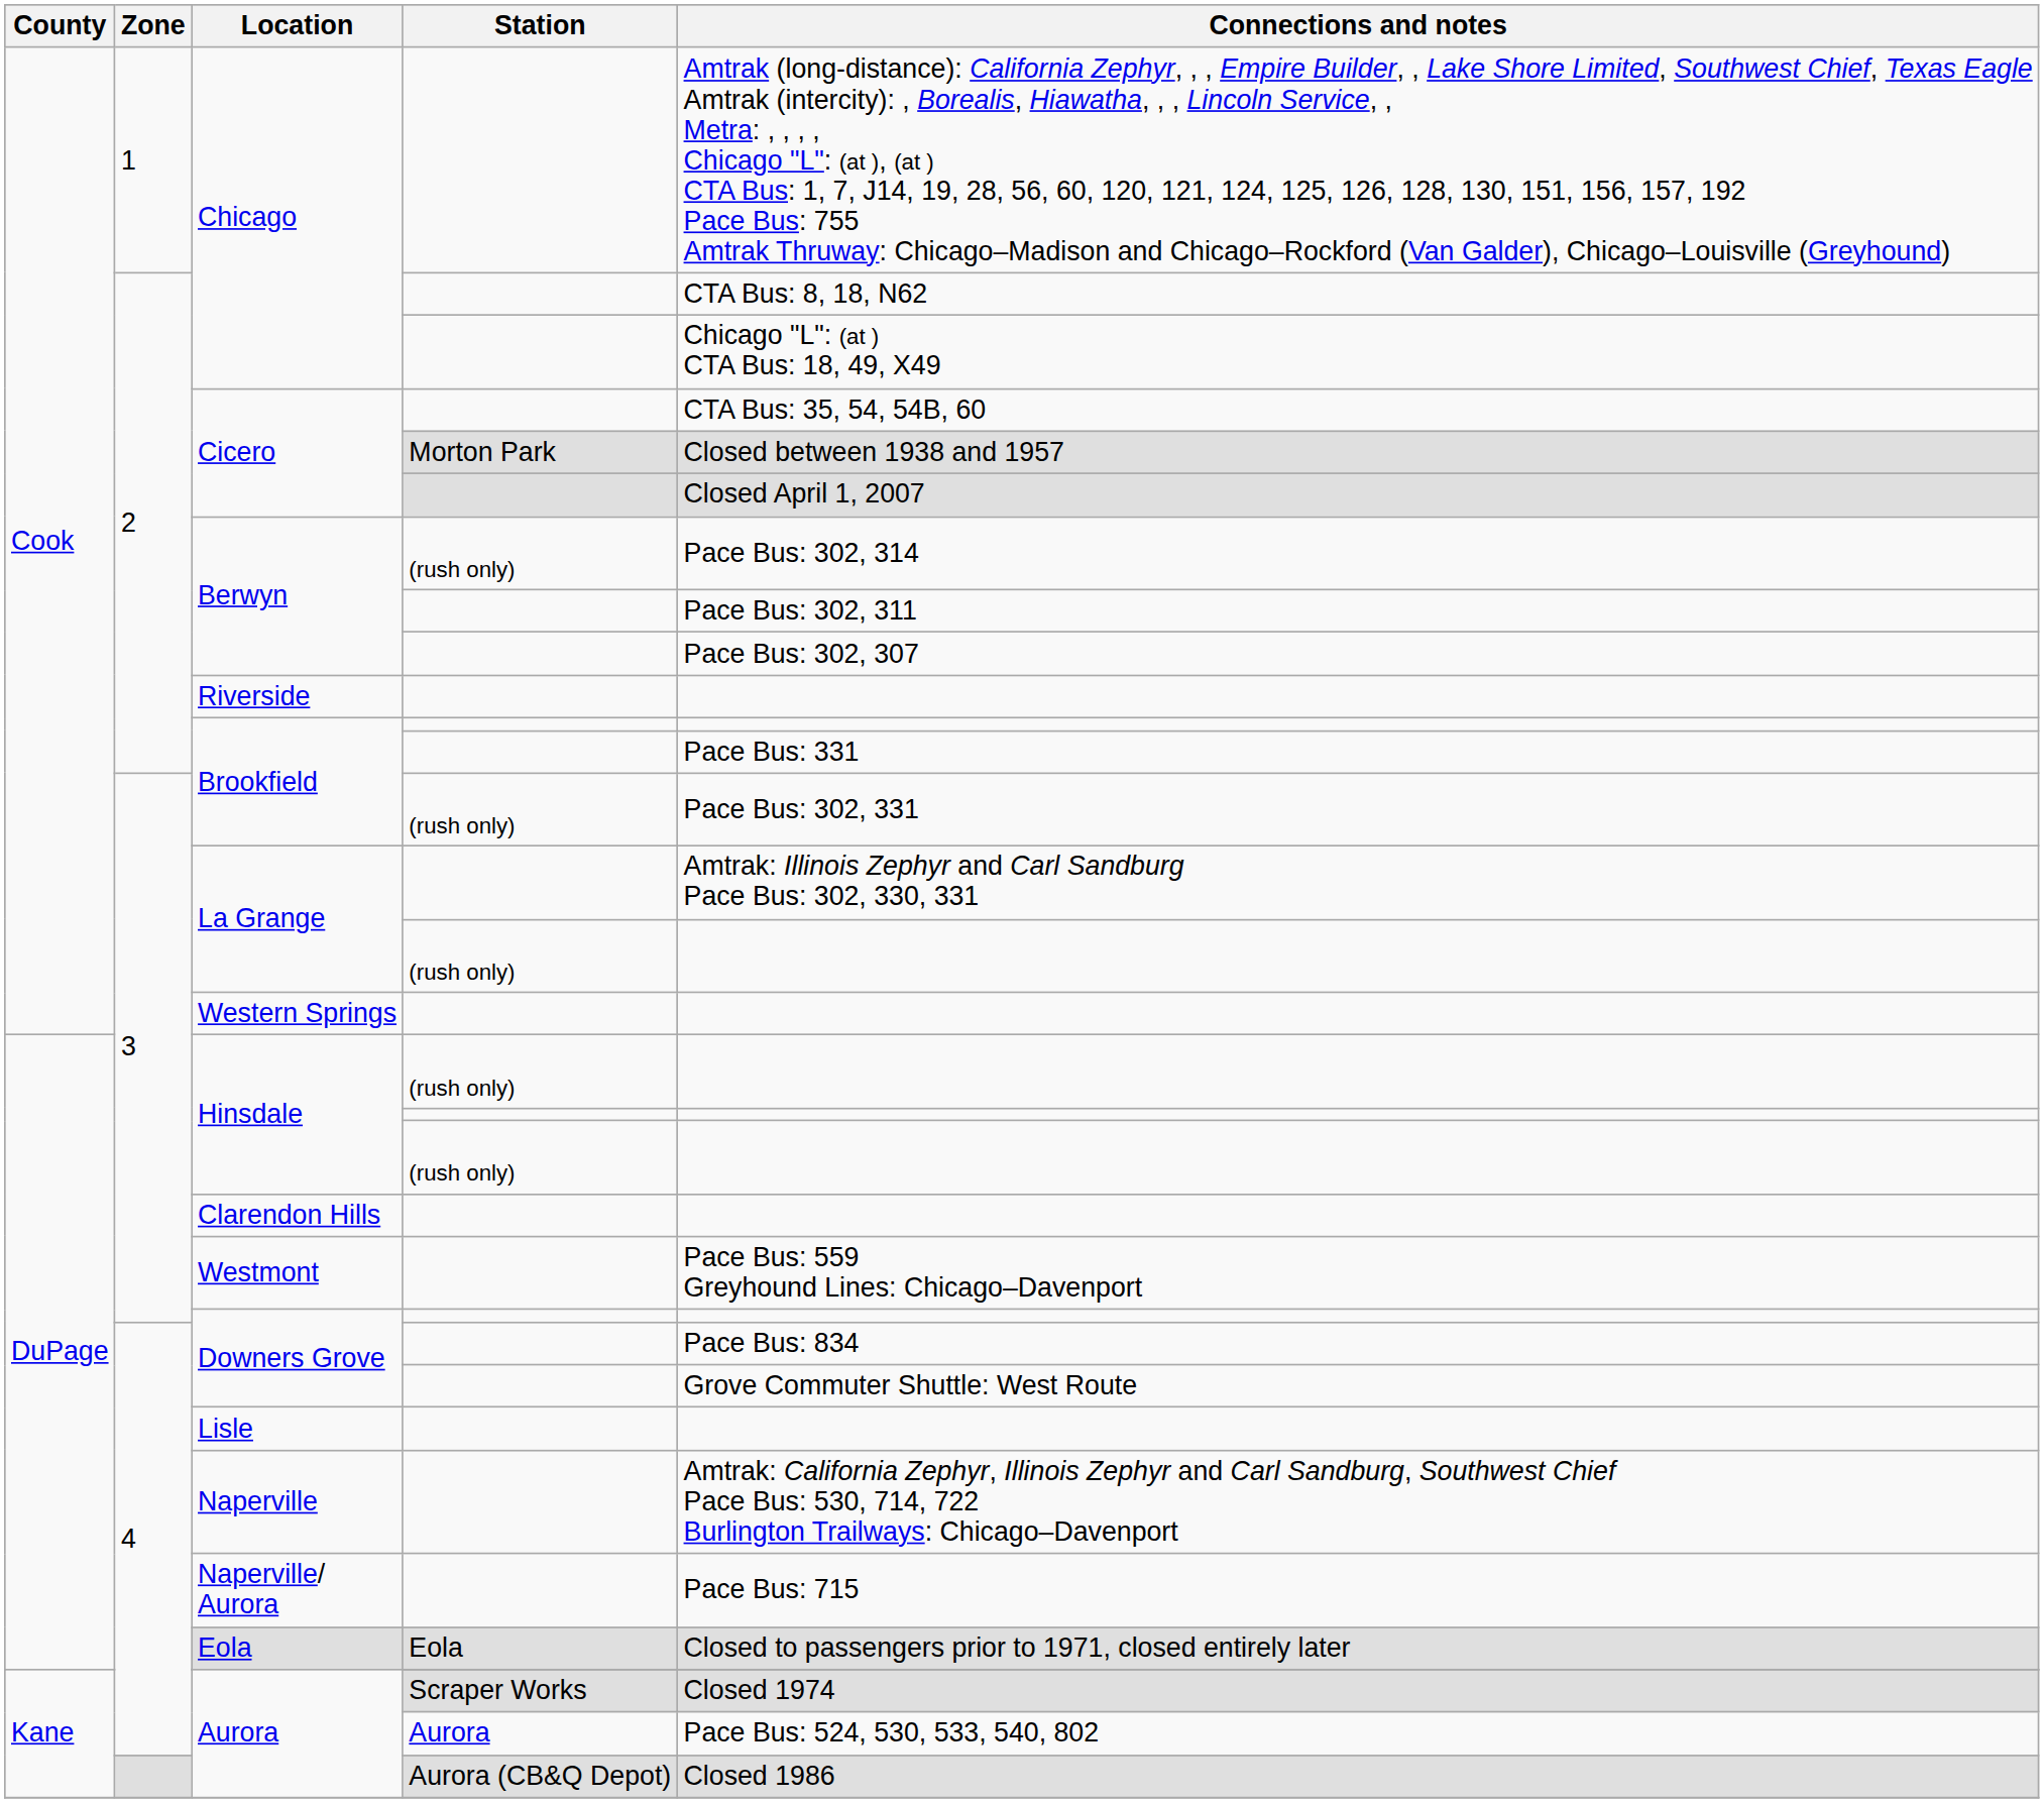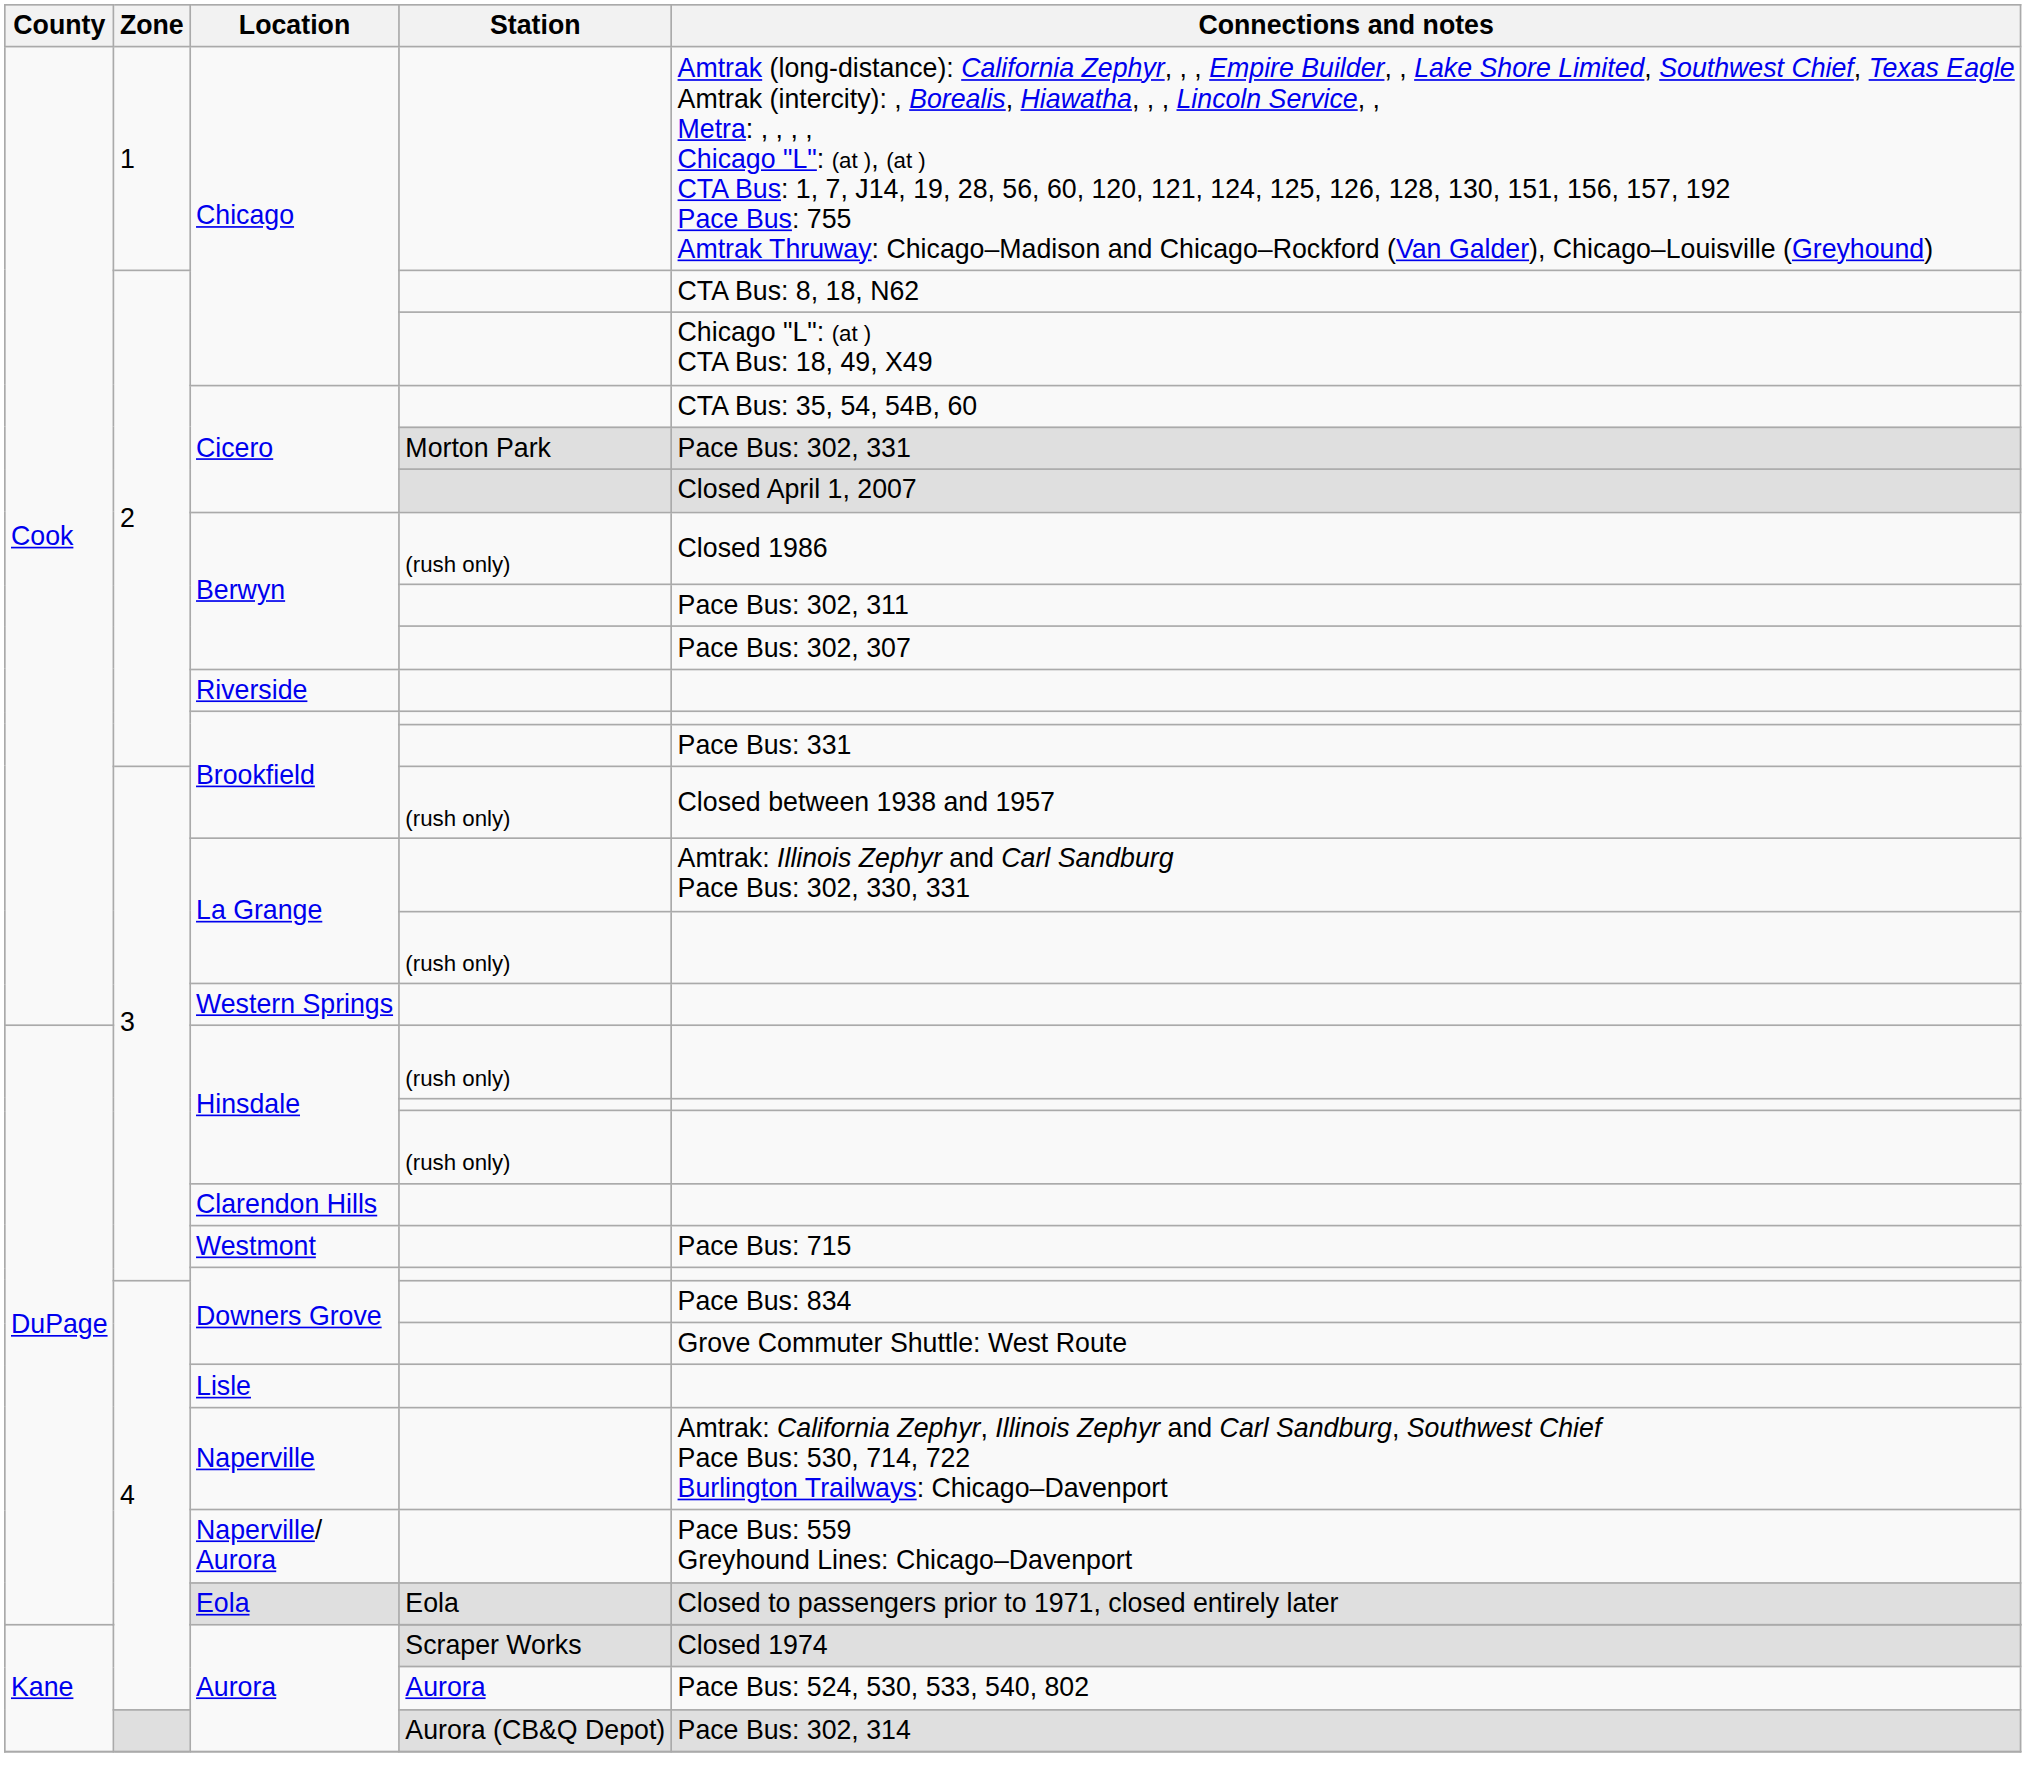Cicero / Morton Park | Connections and notes: Closed between 1938 and 1957 -> Pace Bus: 302, 331
Berwyn / (rush only) | Connections and notes: Pace Bus: 302, 314 -> Closed 1986
Brookfield / (rush only) | Connections and notes: Pace Bus: 302, 331 -> Closed between 1938 and 1957
Westmont | Connections and notes: Pace Bus: 559 Greyhound Lines: Chicago–Davenport -> Pace Bus: 715
Naperville/ Aurora | Connections and notes: Pace Bus: 715 -> Pace Bus: 559 Greyhound Lines: Chicago–Davenport
Aurora / Aurora (CB&Q Depot) | Connections and notes: Closed 1986 -> Pace Bus: 302, 314
